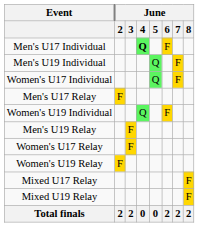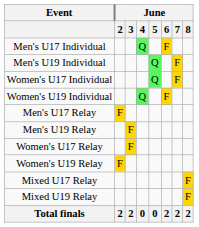Men's U17 Individual | June / 4: bold -> normal
rows swapped: Women's U19 Individual <-> Men's U17 Relay
